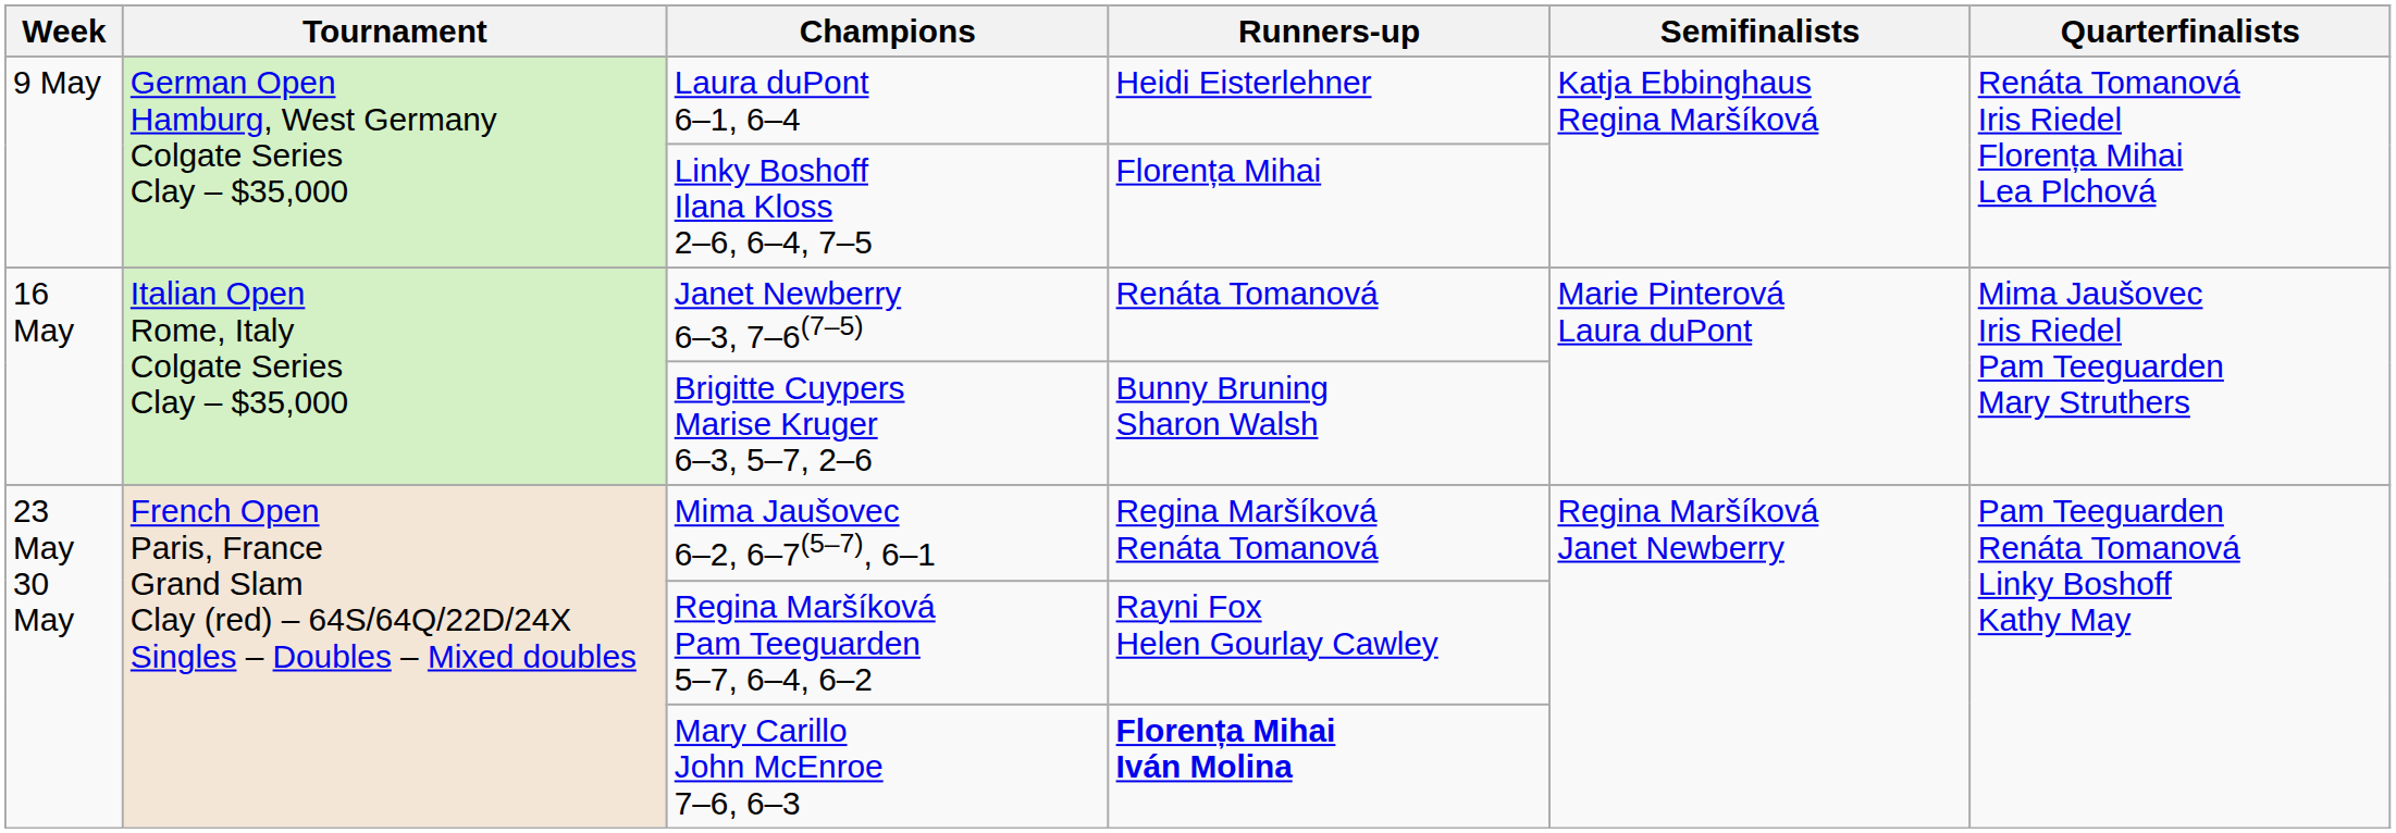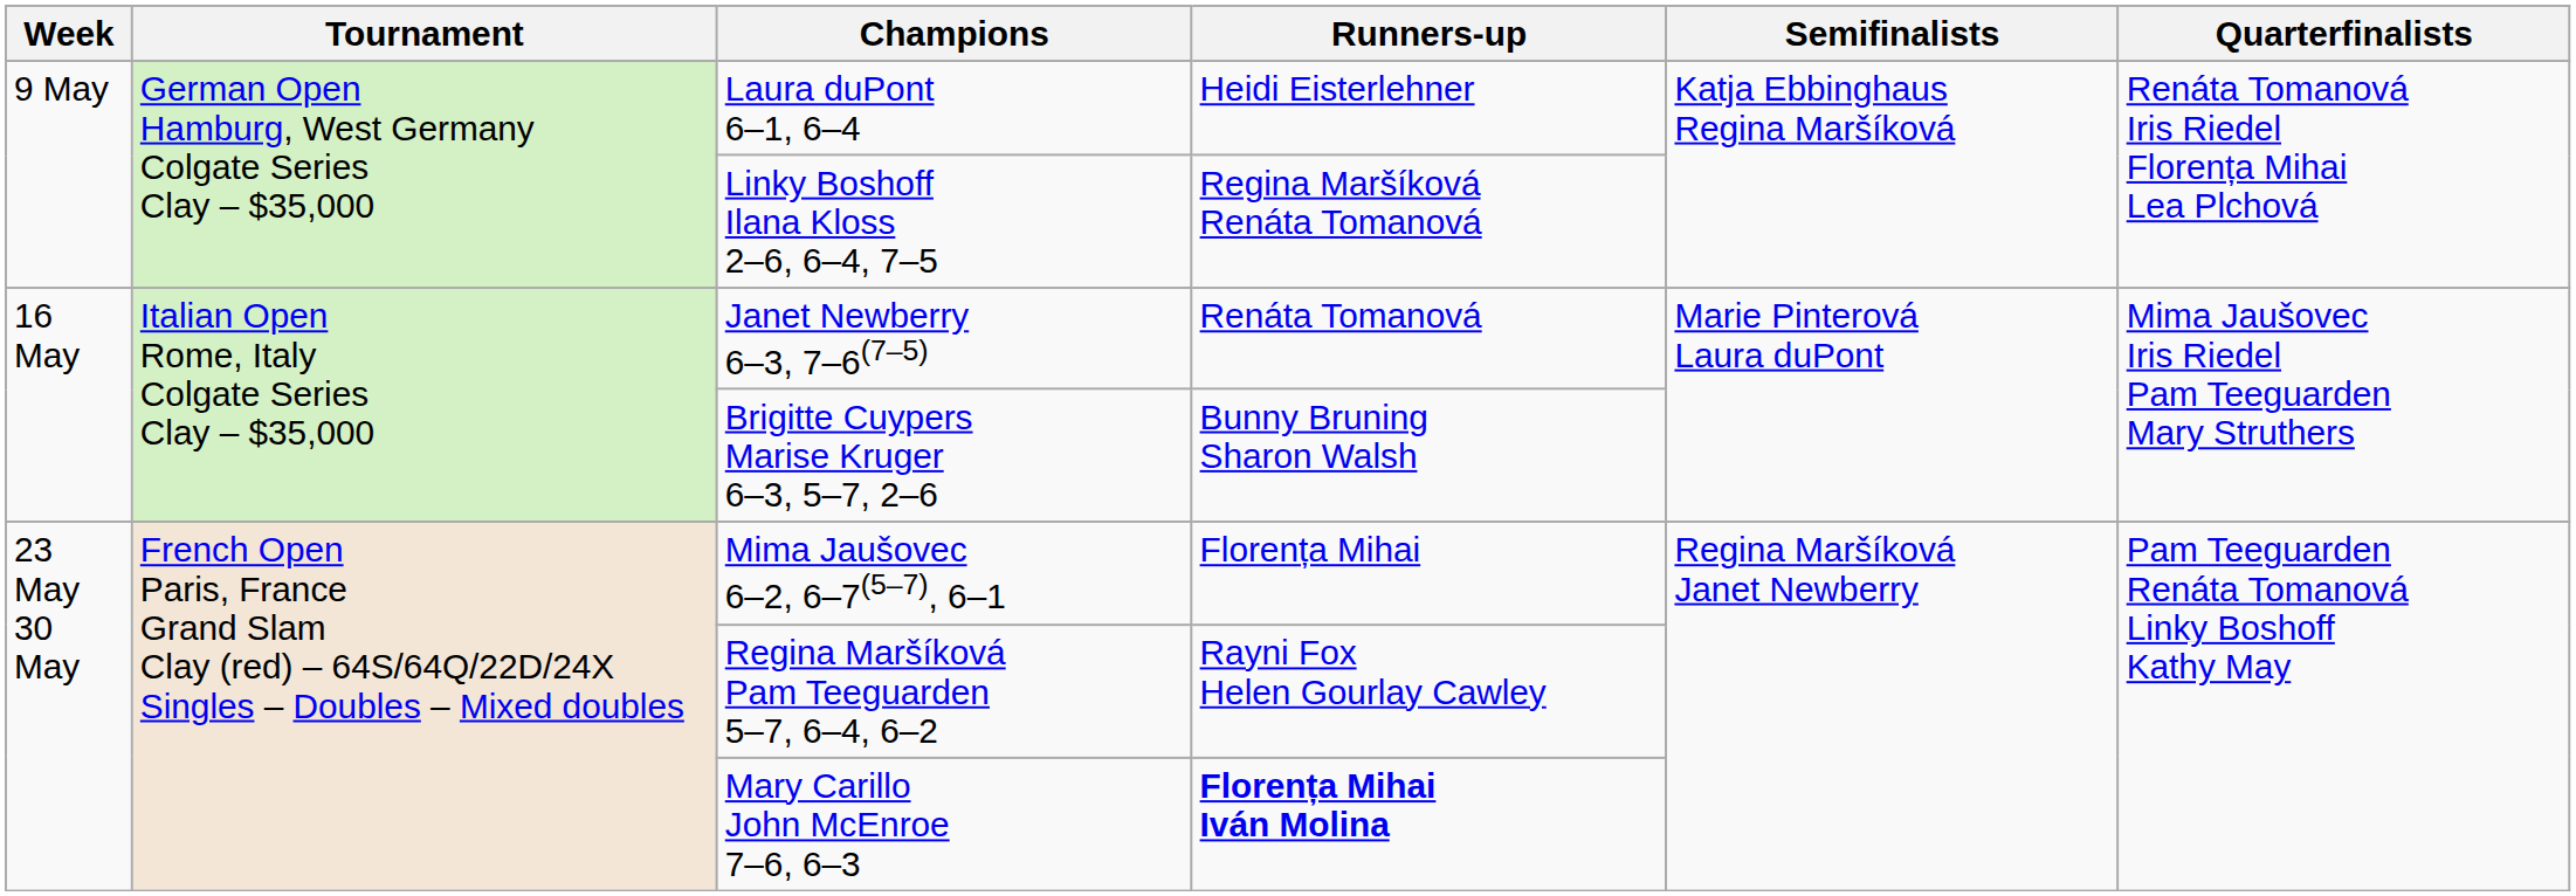Linky Boshoff Ilana Kloss 2–6, 6–4, 7–5 | Runners-up: Florența Mihai -> Regina Maršíková Renáta Tomanová
Mima Jaušovec 6–2, 6–7(5–7), 6–1 | Runners-up: Regina Maršíková Renáta Tomanová -> Florența Mihai
